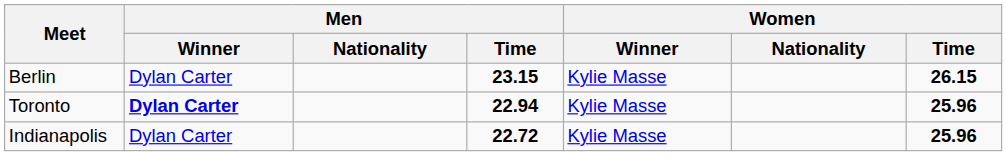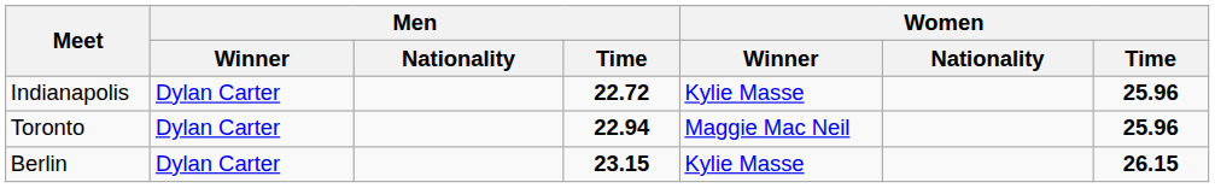rows swapped: Berlin <-> Indianapolis
Toronto | Men / Winner: bold -> normal
Toronto | Women / Winner: Kylie Masse -> Maggie Mac Neil
